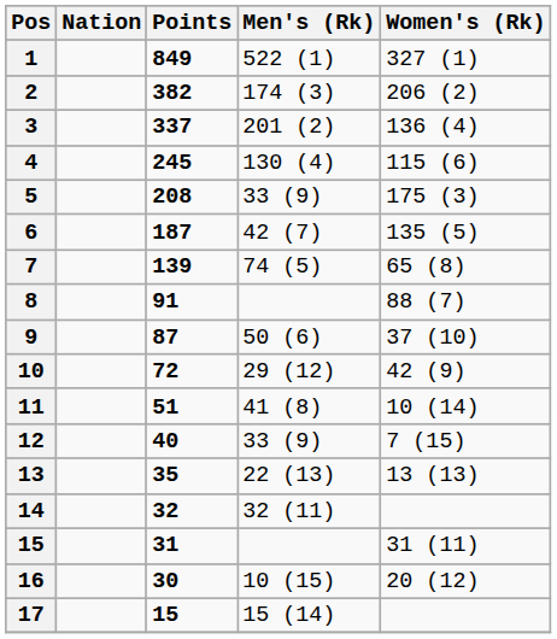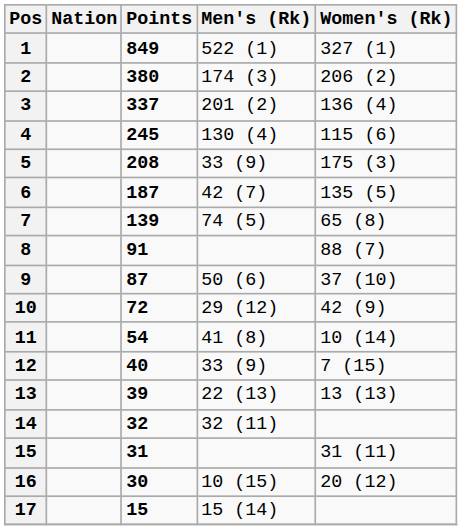2 | Points: 382 -> 380
11 | Points: 51 -> 54
13 | Points: 35 -> 39
